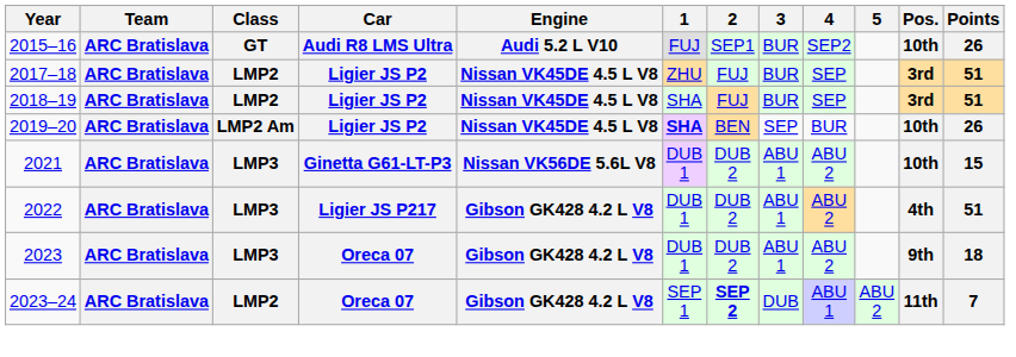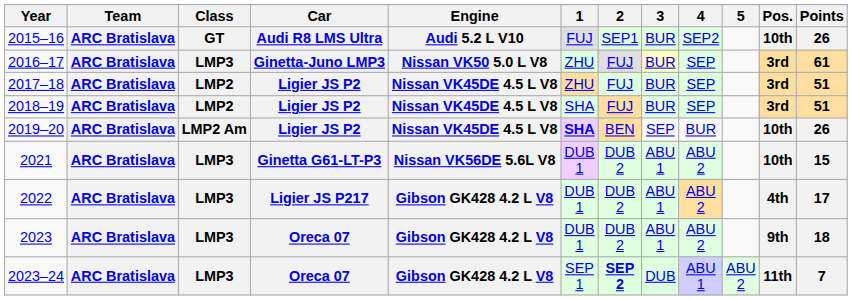+ row: 2016–17 | ARC Bratislava | LMP3 | Ginetta-Juno LMP3 | Nissan VK50 5.0 L V8 | ZHU | FUJ | BUR | SEP | 3rd | 61
2022 | Points: 51 -> 17
2023–24 | Class: LMP2 -> LMP3
